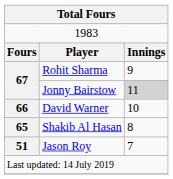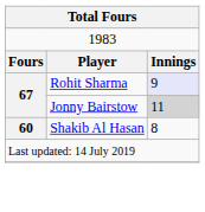Rohit Sharma | column 3: no background -> lavender background
- row: 66 | David Warner | 10
Shakib Al Hasan | column 1: 65 -> 60
- row: 51 | Jason Roy | 7
